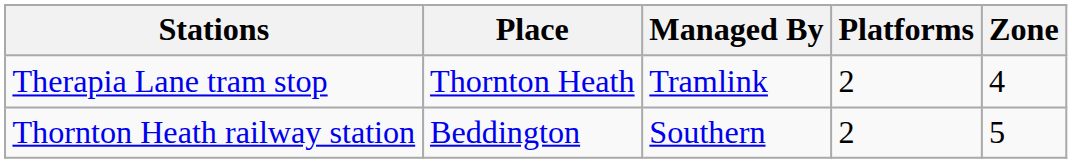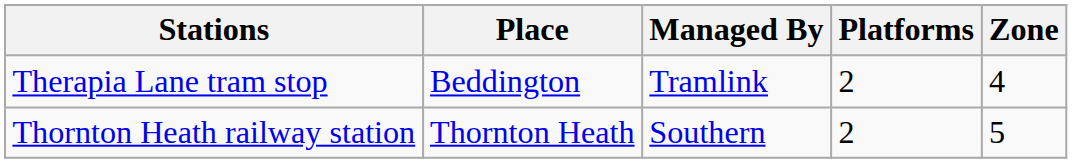Therapia Lane tram stop | Place: Thornton Heath -> Beddington
Thornton Heath railway station | Place: Beddington -> Thornton Heath
